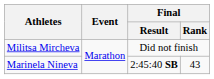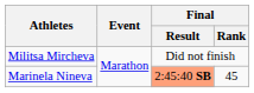Marinela Nineva | Final / Result: no background -> lightsalmon background
Marinela Nineva | Final / Rank: 43 -> 45
